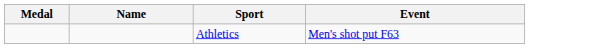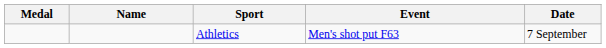+ column: Date | 7 September
